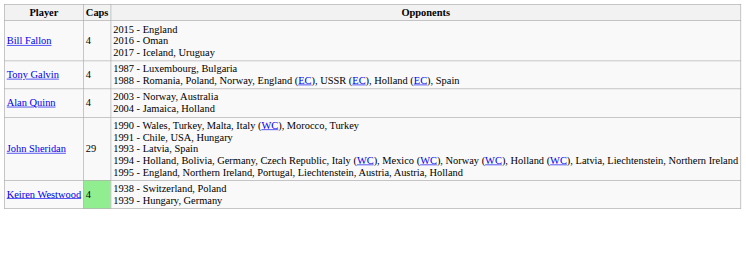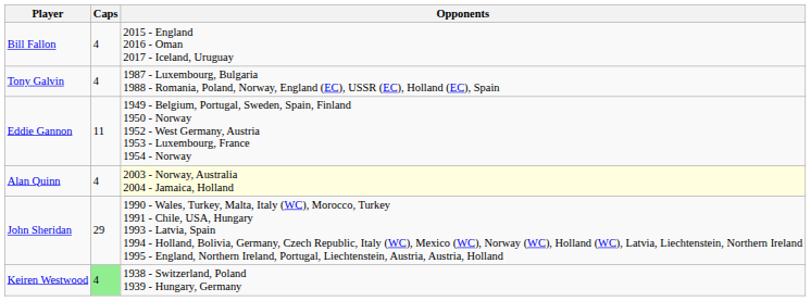+ row: Eddie Gannon | 11 | 1949 - Belgium, Portugal, Sweden, Spain, Finland 1950 - Norway 1952 - West Germany, Austria 1953 - Luxembourg, France 1954 - Norway
Alan Quinn | Opponents: no background -> lightyellow background
